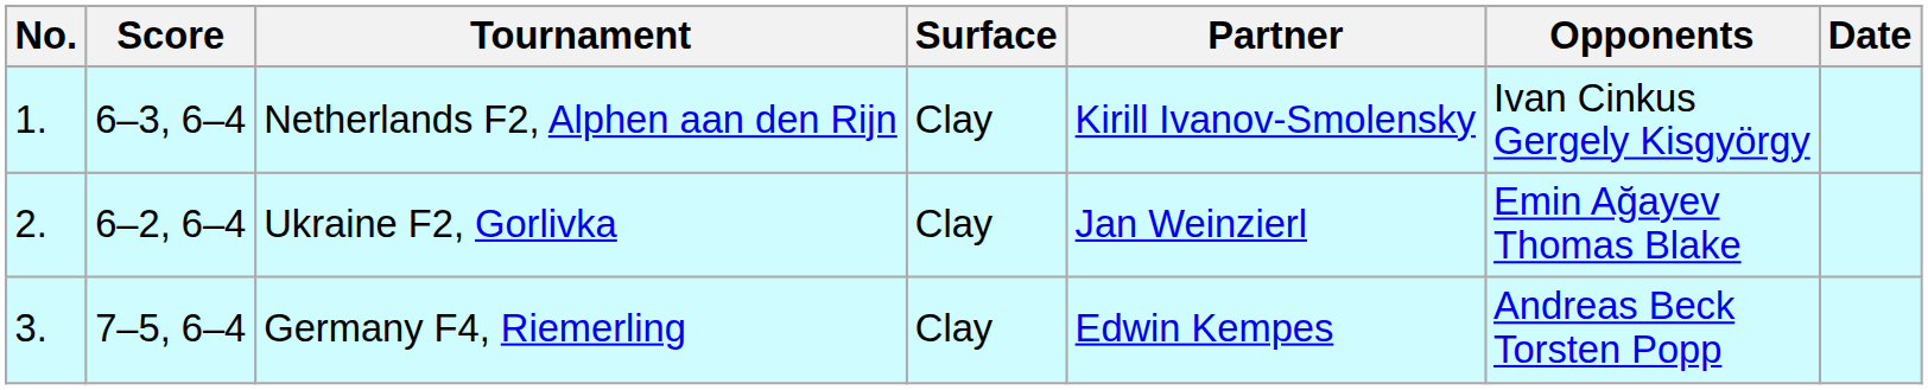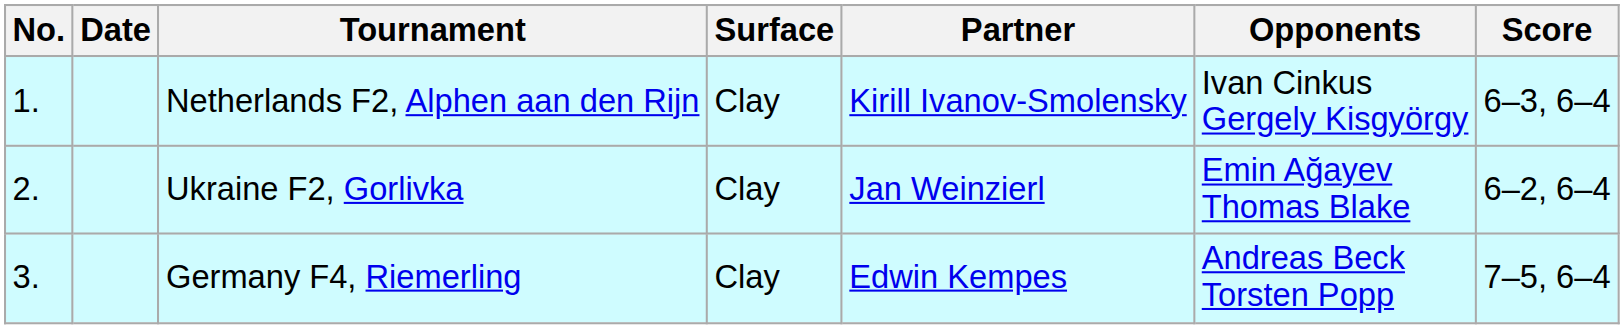columns swapped: Date <-> Score
